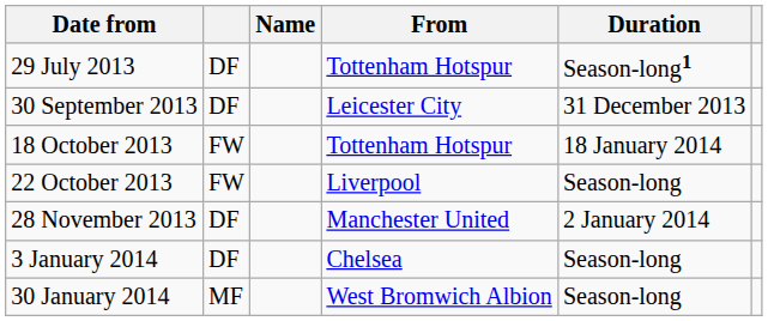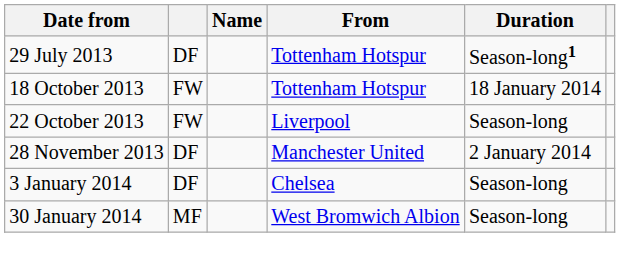- row: 30 September 2013 | DF | Leicester City | 31 December 2013
